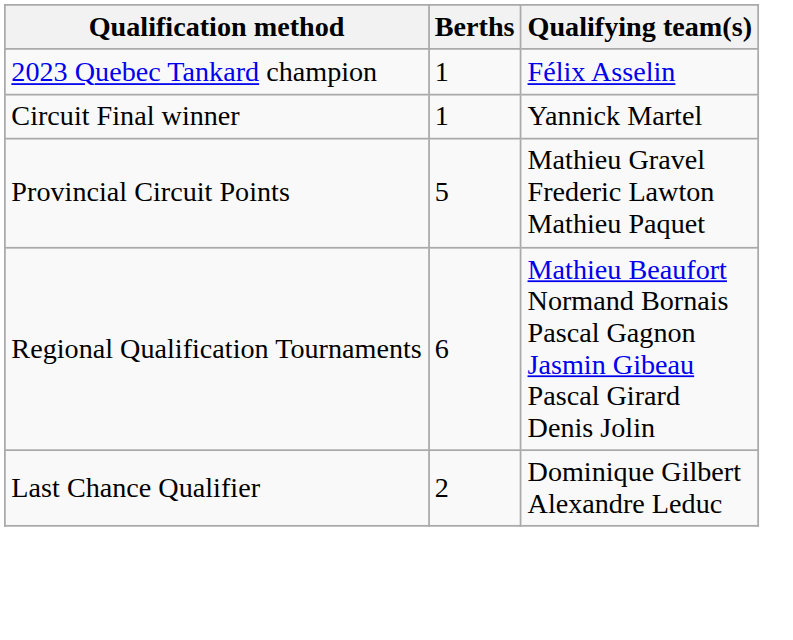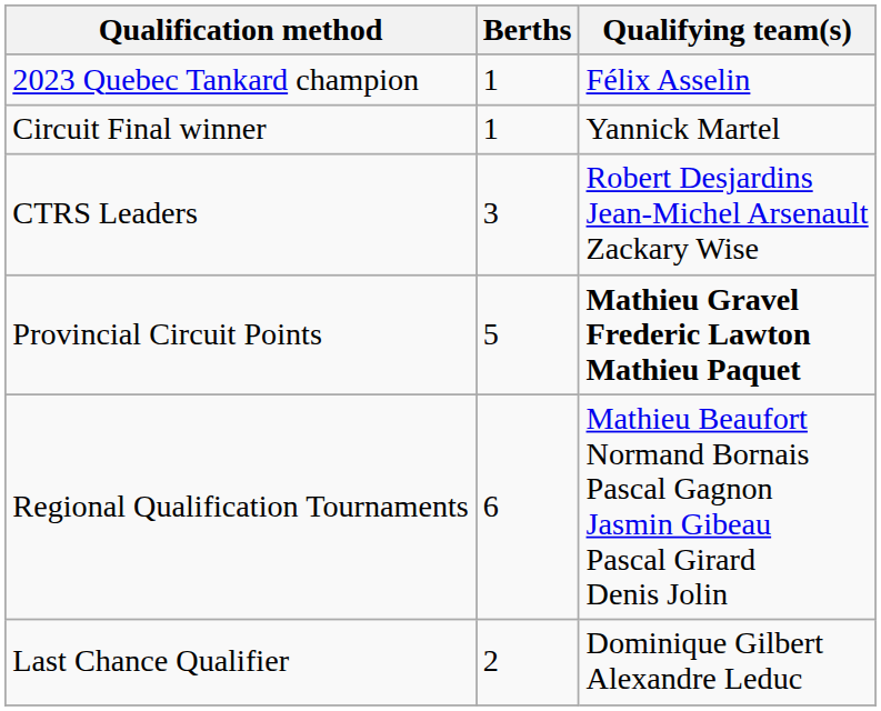+ row: CTRS Leaders | 3 | Robert Desjardins Jean-Michel Arsenault Zackary Wise
Provincial Circuit Points | Qualifying team(s): normal -> bold
